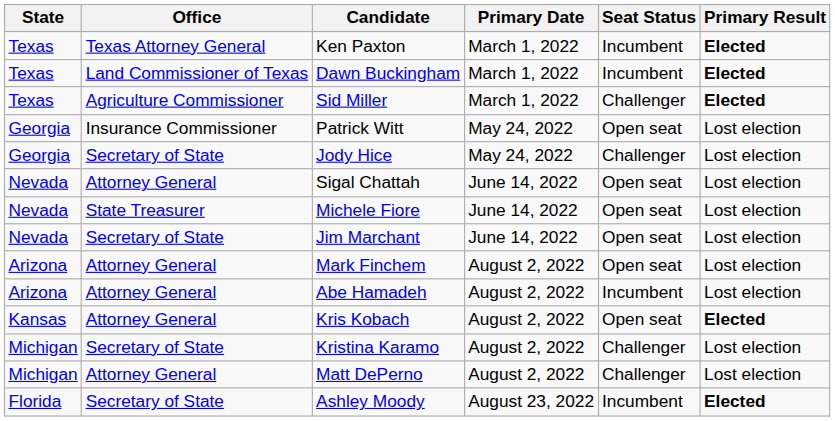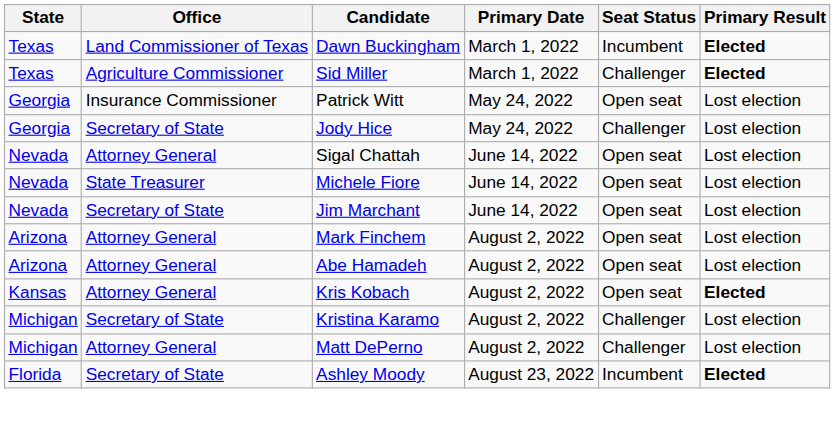- row: Texas | Texas Attorney General | Ken Paxton | March 1, 2022 | Incumbent | Elected
Abe Hamadeh | Seat Status: Incumbent -> Open seat
